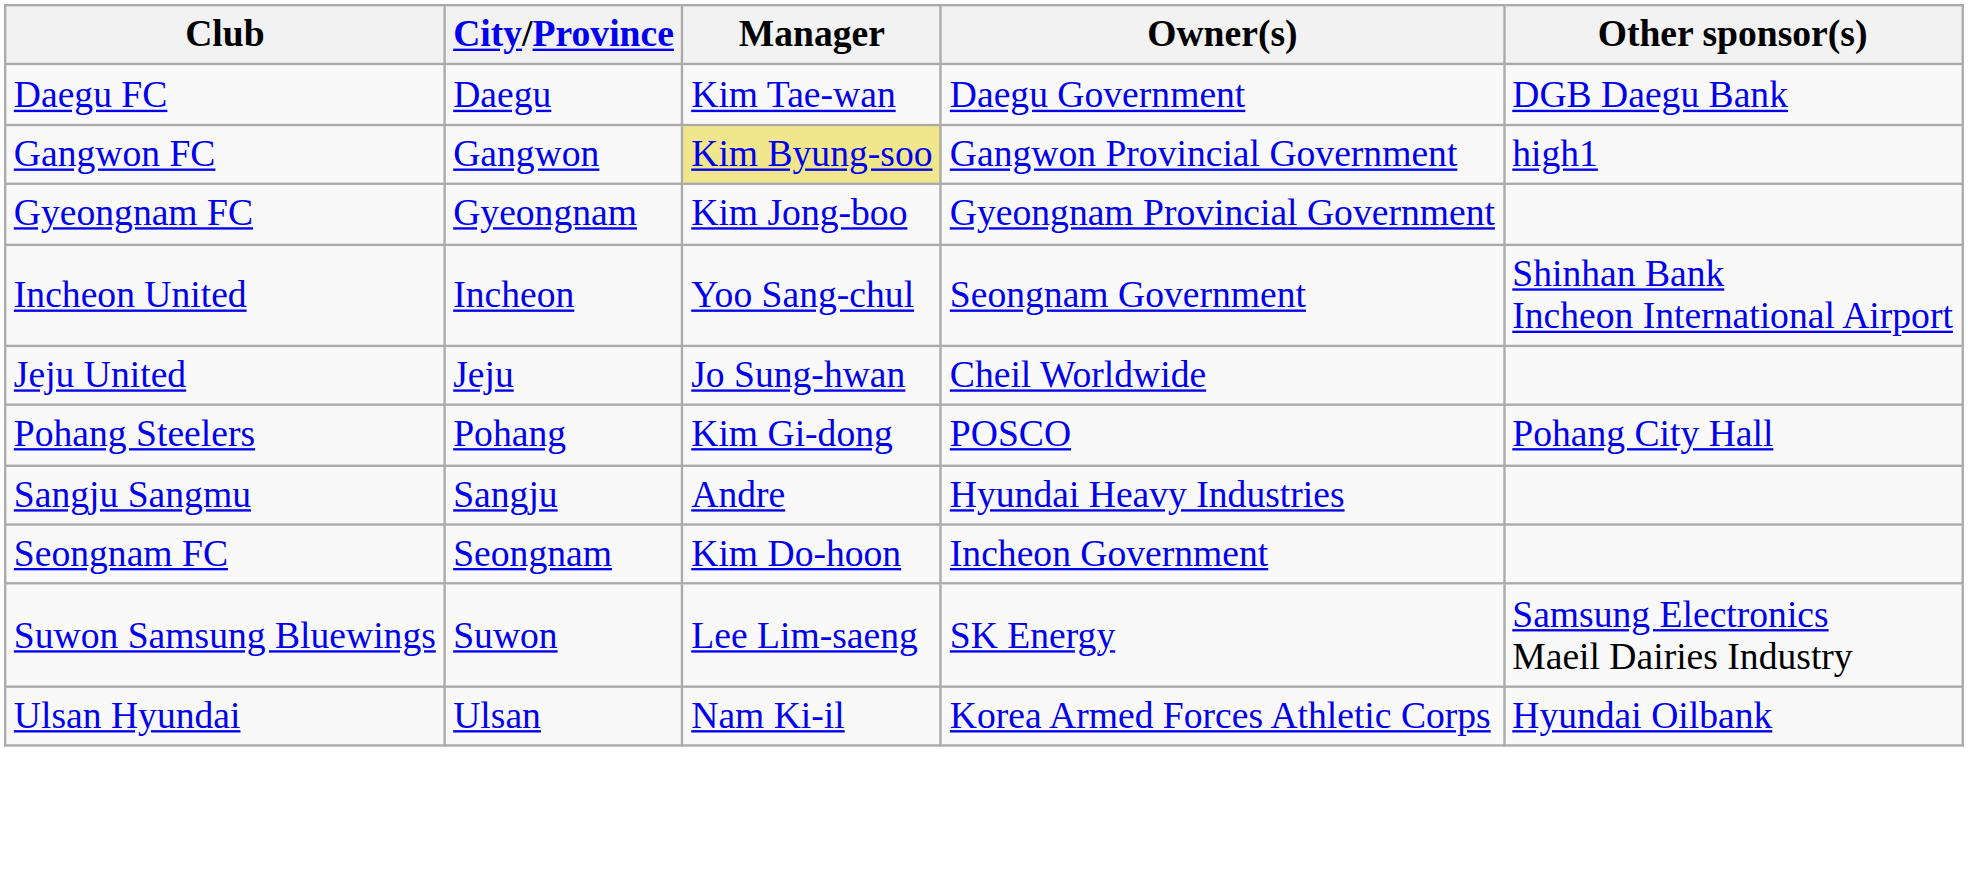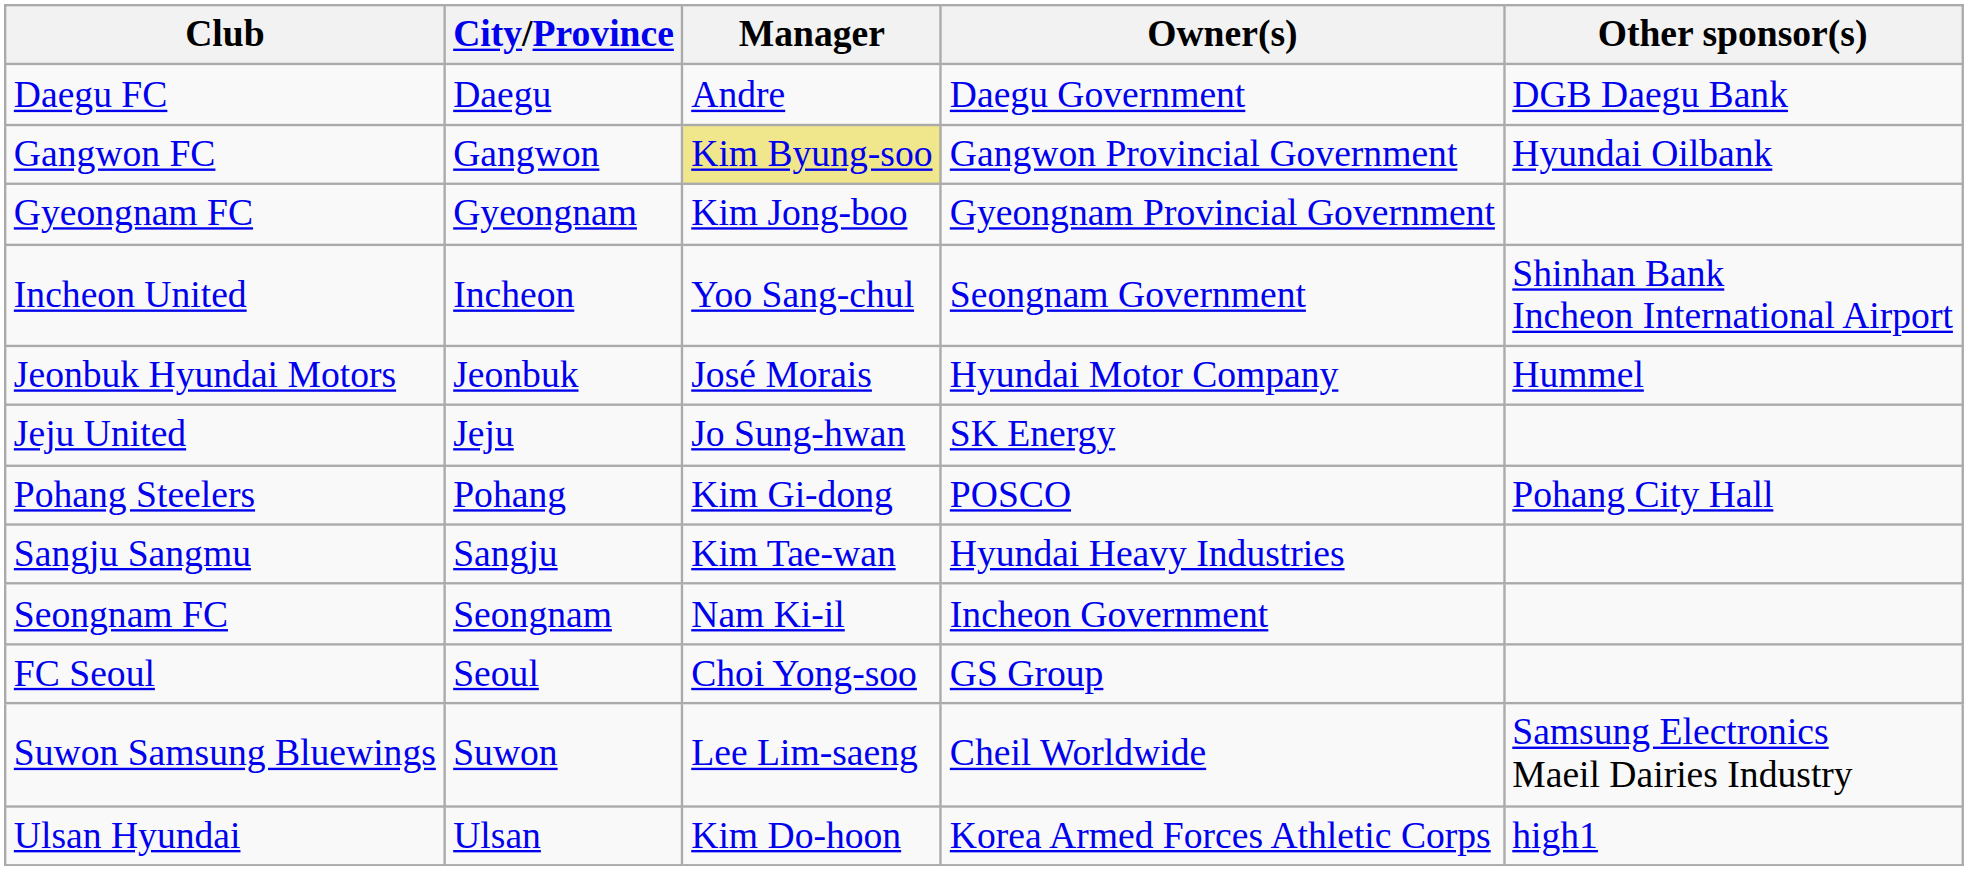Daegu FC | Manager: Kim Tae-wan -> Andre
Gangwon FC | Other sponsor(s): high1 -> Hyundai Oilbank
+ row: Jeonbuk Hyundai Motors | Jeonbuk | José Morais | Hyundai Motor Company | Hummel
Jeju United | Owner(s): Cheil Worldwide -> SK Energy
Sangju Sangmu | Manager: Andre -> Kim Tae-wan
Seongnam FC | Manager: Kim Do-hoon -> Nam Ki-il
+ row: FC Seoul | Seoul | Choi Yong-soo | GS Group
Suwon Samsung Bluewings | Owner(s): SK Energy -> Cheil Worldwide
Ulsan Hyundai | Manager: Nam Ki-il -> Kim Do-hoon
Ulsan Hyundai | Other sponsor(s): Hyundai Oilbank -> high1
